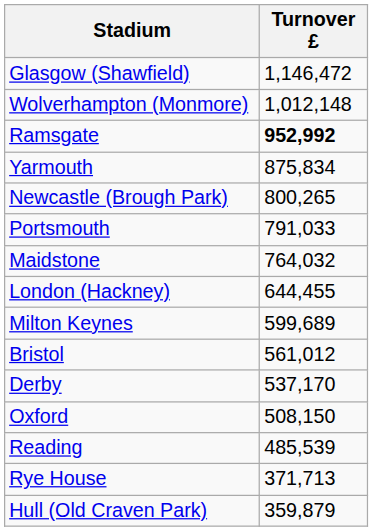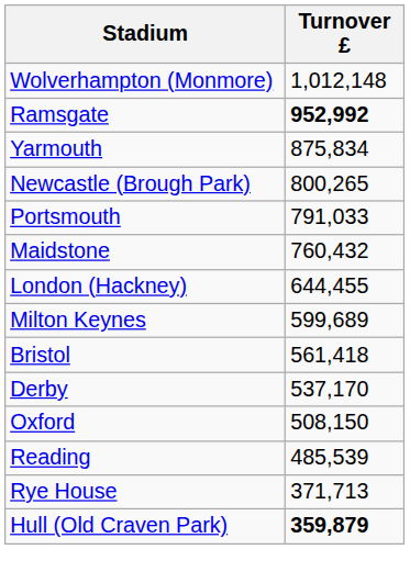- row: Glasgow (Shawfield) | 1,146,472
Maidstone | Turnover £: 764,032 -> 760,432
Bristol | Turnover £: 561,012 -> 561,418
Hull (Old Craven Park) | Turnover £: normal -> bold
